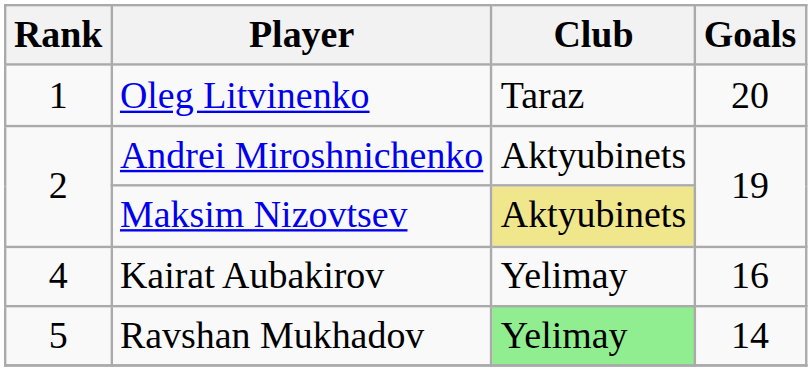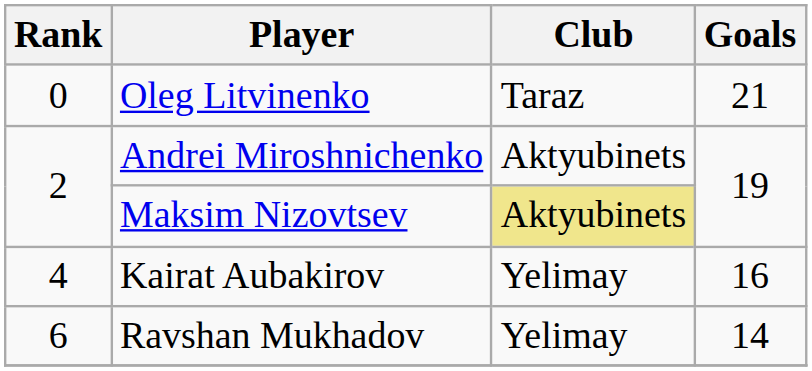Oleg Litvinenko | Rank: 1 -> 0
Oleg Litvinenko | Goals: 20 -> 21
Ravshan Mukhadov | Rank: 5 -> 6
Ravshan Mukhadov | Club: lightgreen background -> no background
